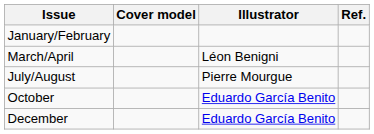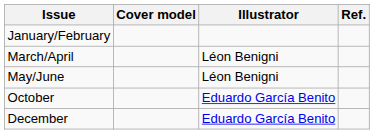+ row: May/June | Léon Benigni
- row: July/August | Pierre Mourgue
